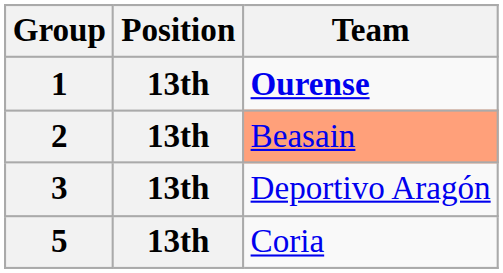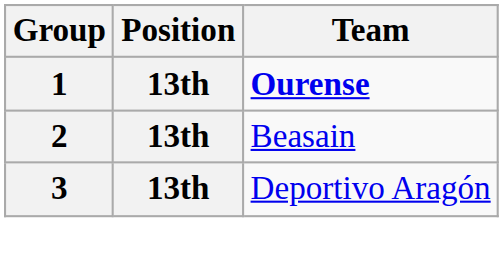2 | Team: lightsalmon background -> no background
- row: 5 | 13th | Coria
